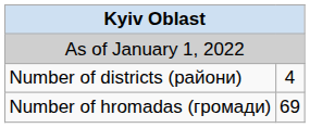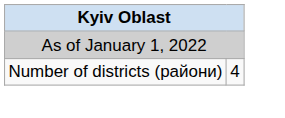- row: Number of hromadas (громади) | 69
